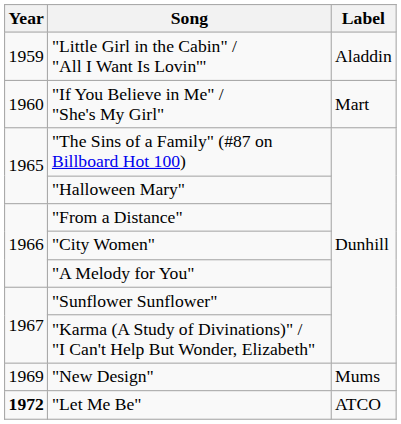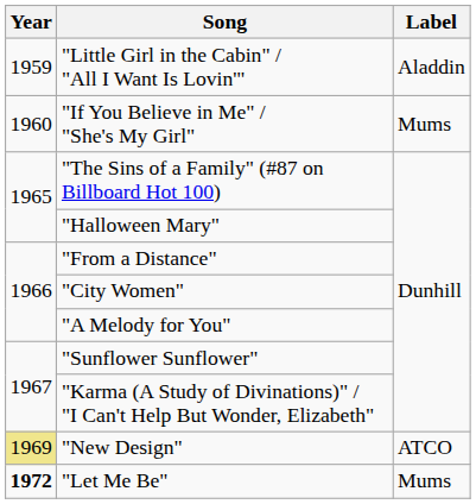"If You Believe in Me" / "She's My Girl" | Label: Mart -> Mums
"New Design" | Year: no background -> khaki background
"New Design" | Label: Mums -> ATCO
"Let Me Be" | Label: ATCO -> Mums
